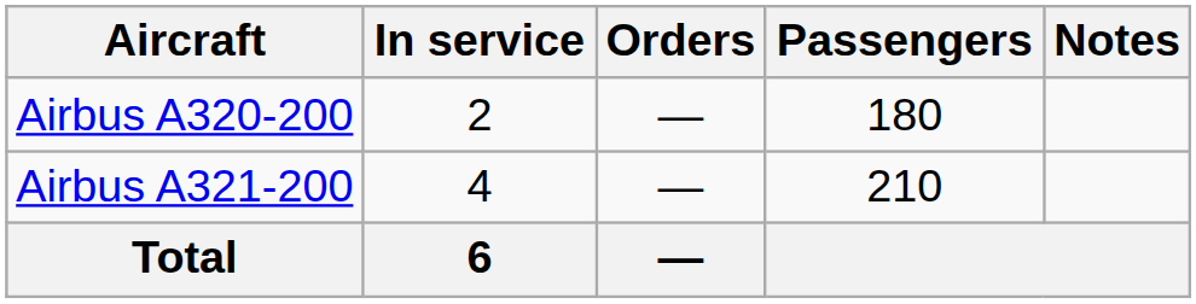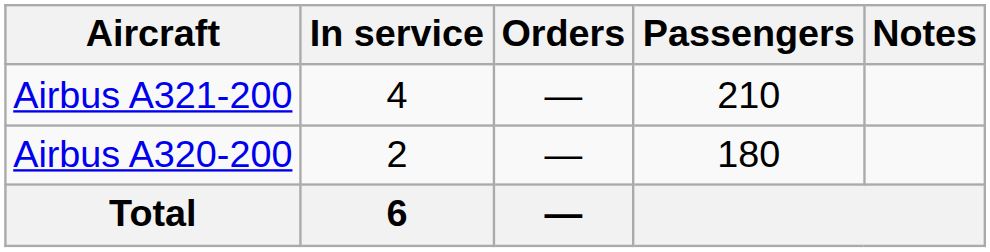rows swapped: Airbus A320-200 <-> Airbus A321-200
